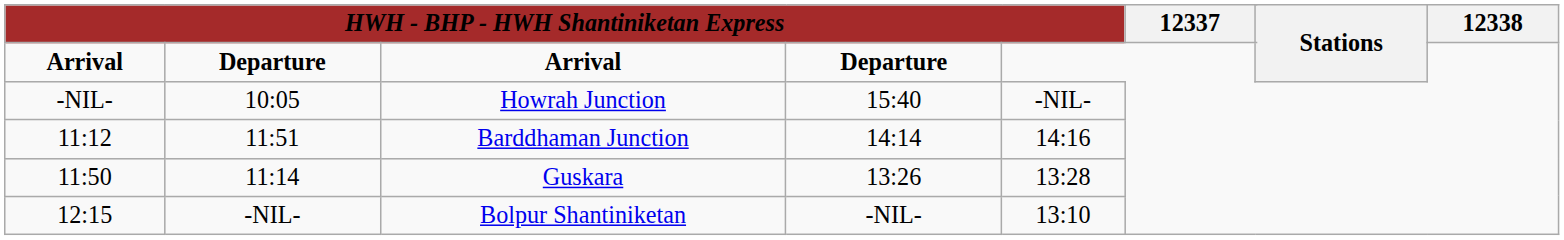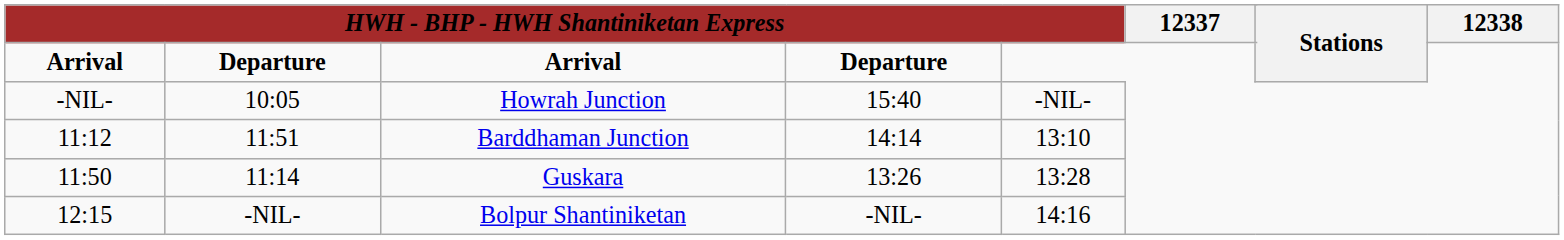Barddhaman Junction | column 5: 14:16 -> 13:10
Bolpur Shantiniketan | column 5: 13:10 -> 14:16
